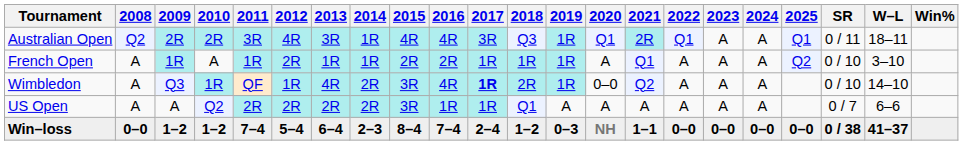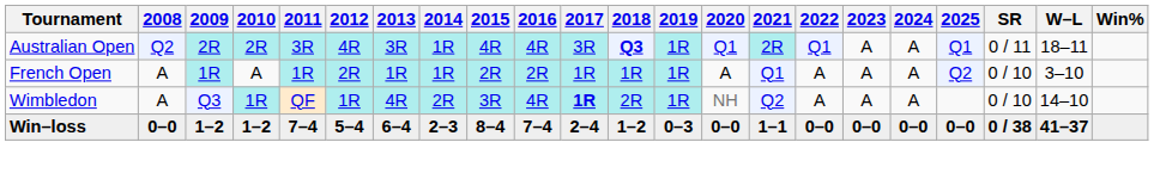Australian Open | 2018: normal -> bold
Wimbledon | 2020: 0–0 -> NH
- row: US Open | A | A | Q2 | 2R | 2R | 2R | 2R | 3R | 1R | 1R | Q1 | A | A | A | A | A | A | 0 / 7 | 6–6
Win–loss | 2020: NH -> 0–0
